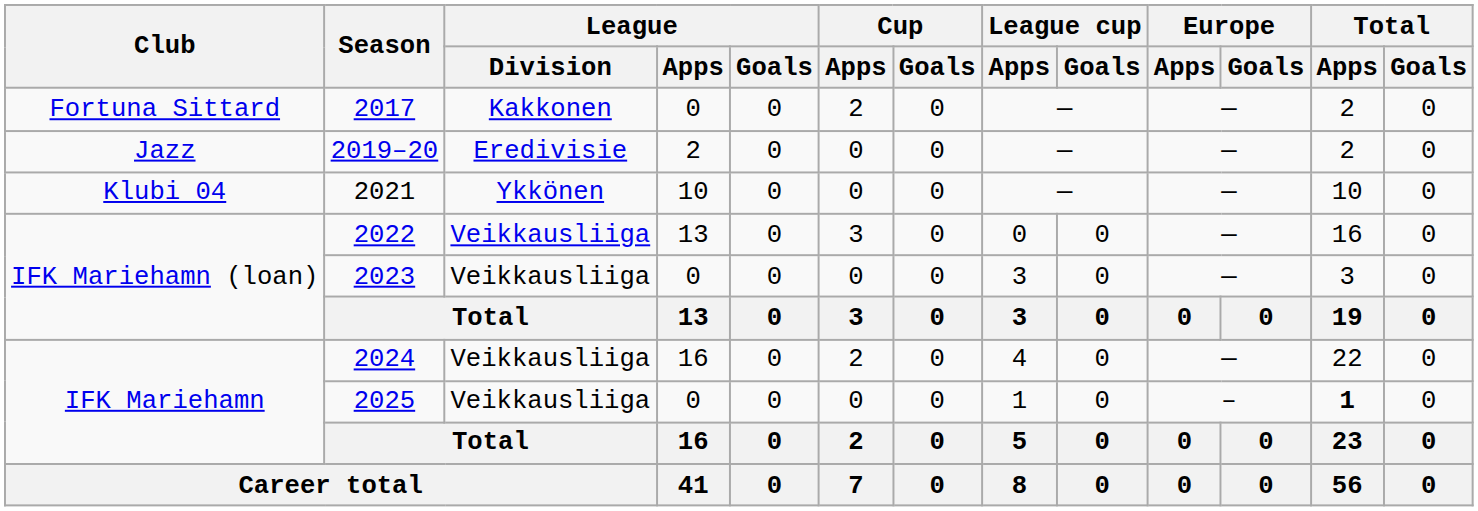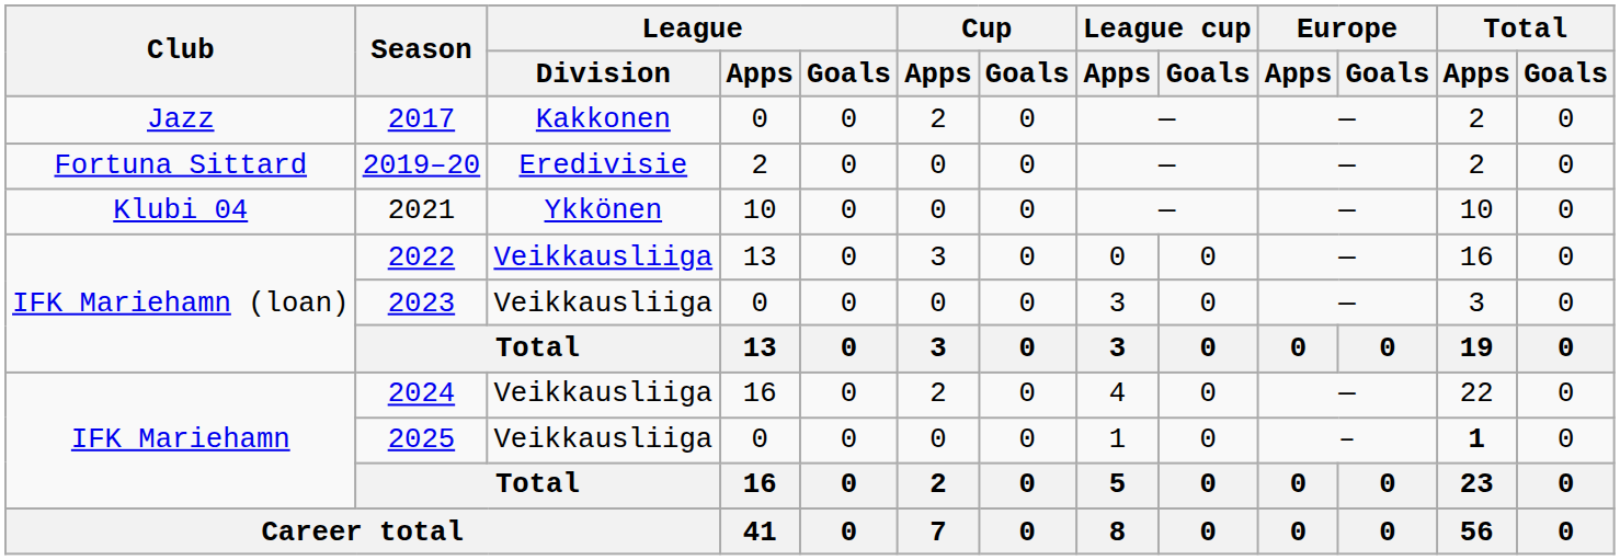2017 | Club: Fortuna Sittard -> Jazz
2019–20 | Club: Jazz -> Fortuna Sittard
